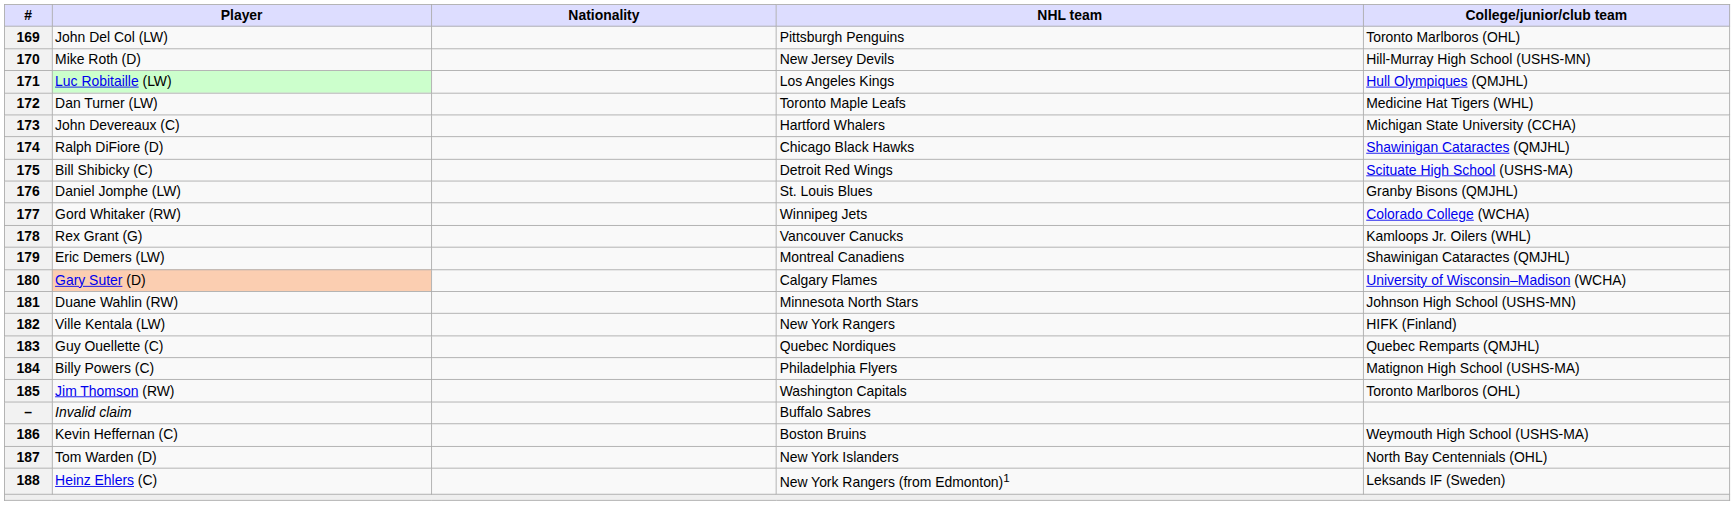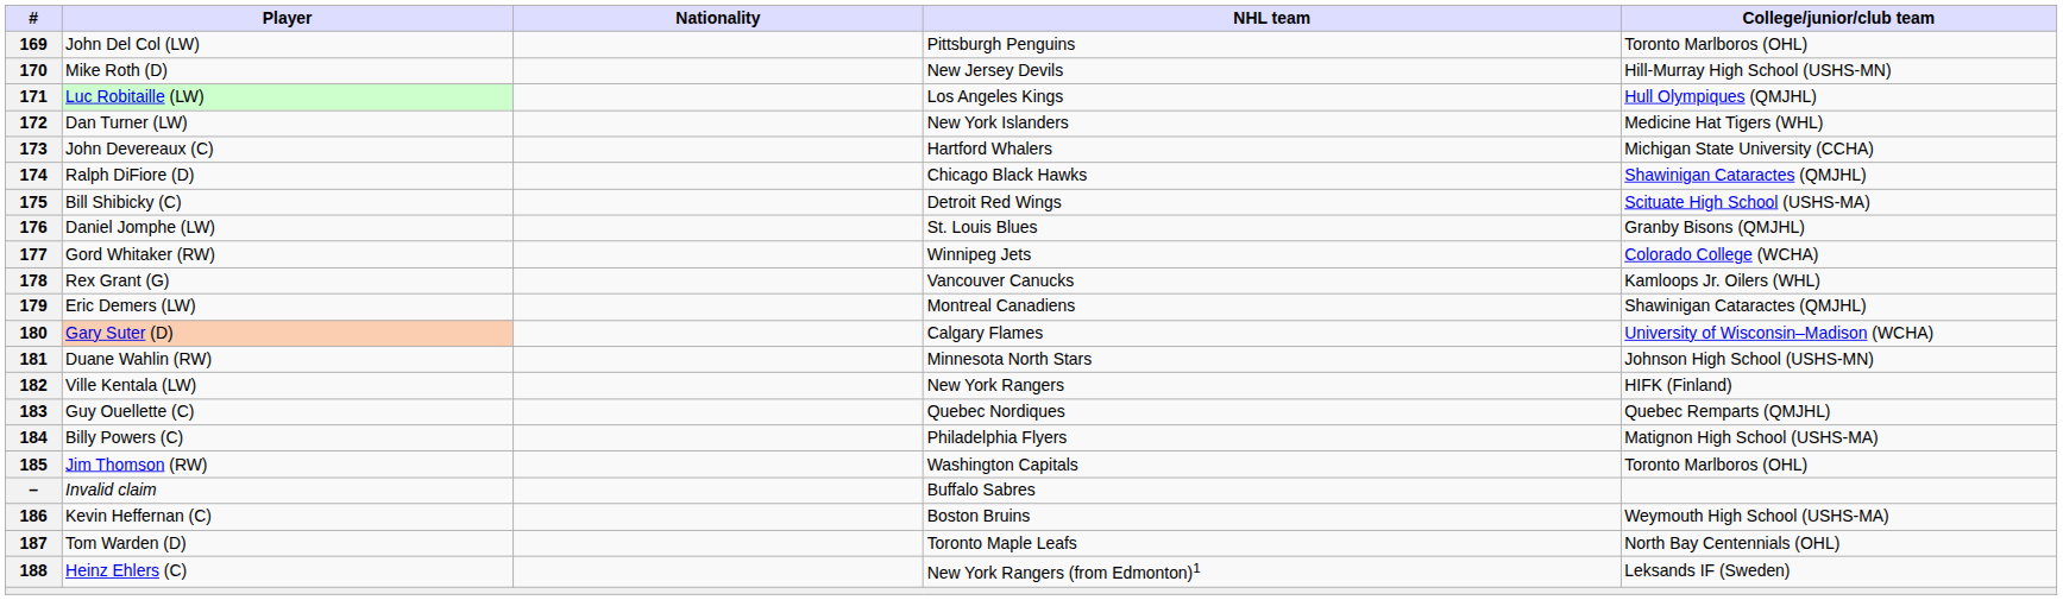172 | NHL team: Toronto Maple Leafs -> New York Islanders
187 | NHL team: New York Islanders -> Toronto Maple Leafs
